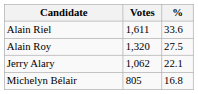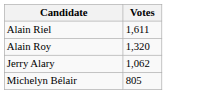- column: % | 33.6 | 27.5 | 22.1 | 16.8
